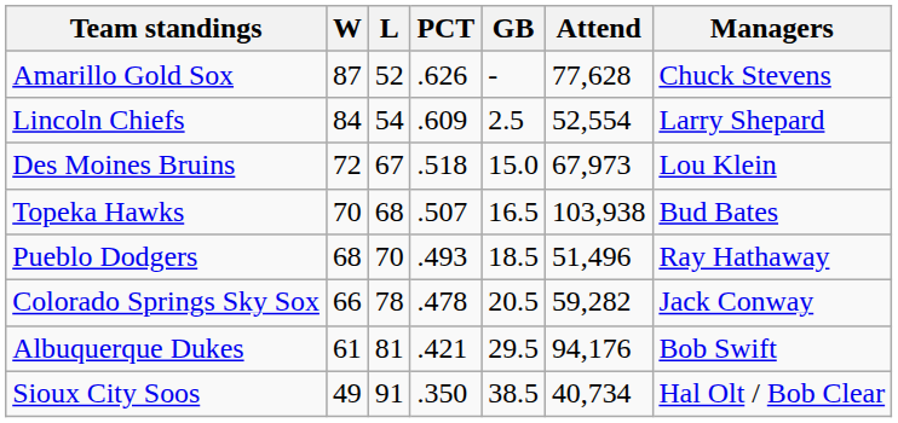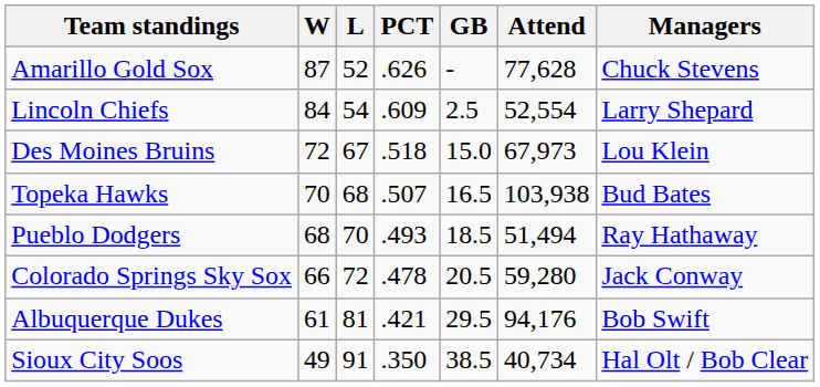Pueblo Dodgers | Attend: 51,496 -> 51,494
Colorado Springs Sky Sox | L: 78 -> 72
Colorado Springs Sky Sox | Attend: 59,282 -> 59,280
